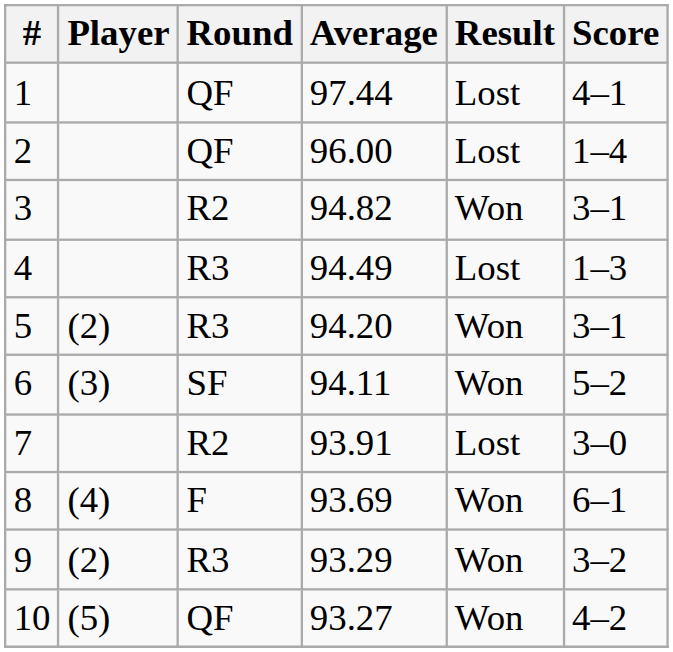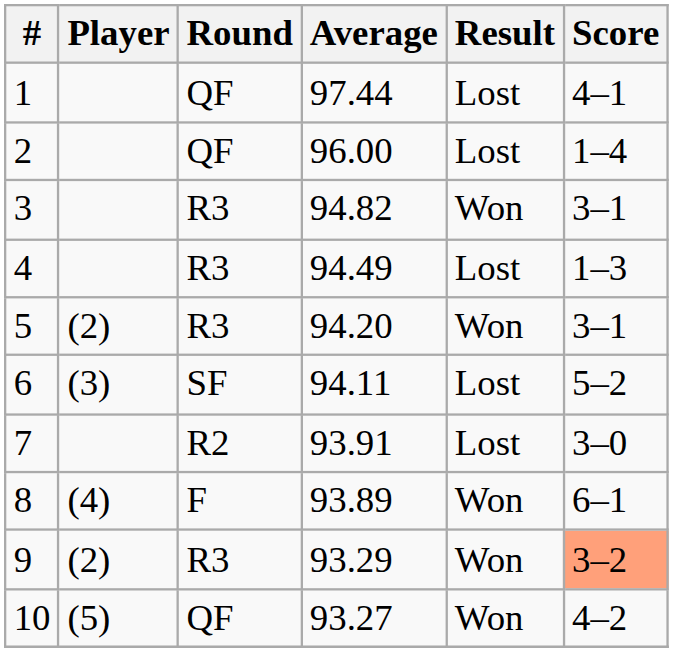3 | Round: R2 -> R3
6 | Result: Won -> Lost
8 | Average: 93.69 -> 93.89
9 | Score: no background -> lightsalmon background
